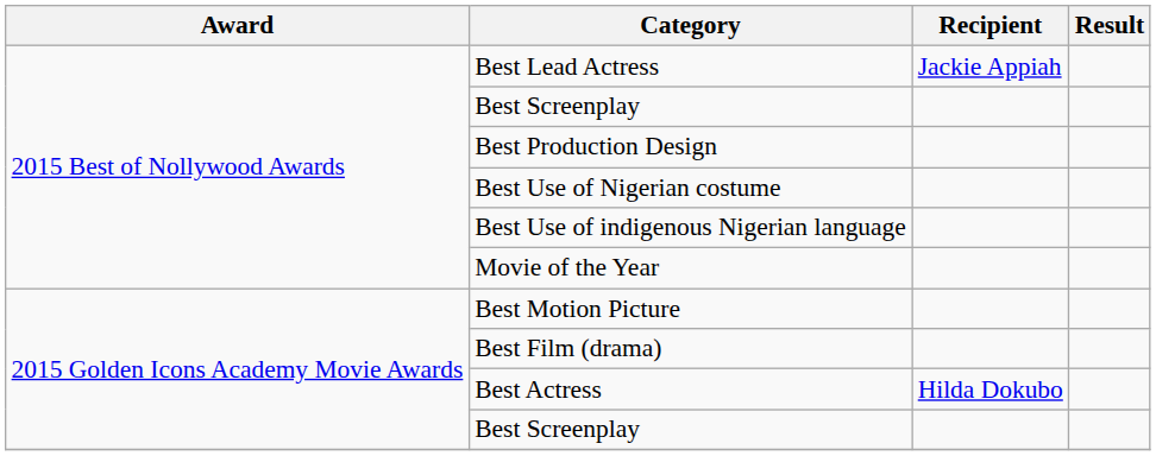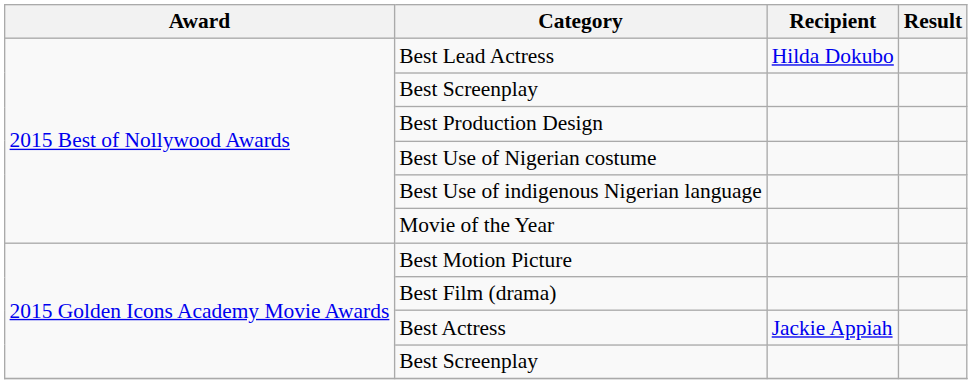Best Lead Actress | Recipient: Jackie Appiah -> Hilda Dokubo
Best Actress | Recipient: Hilda Dokubo -> Jackie Appiah
